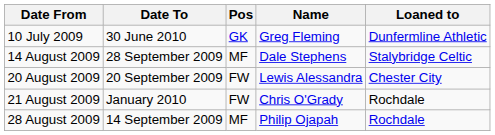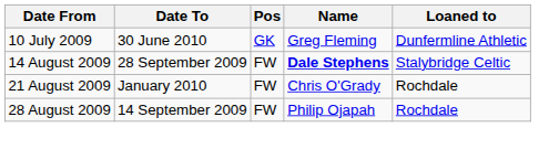14 August 2009 | Pos: MF -> FW
14 August 2009 | Name: normal -> bold
- row: 20 August 2009 | 20 September 2009 | FW | Lewis Alessandra | Chester City
28 August 2009 | Pos: MF -> FW
